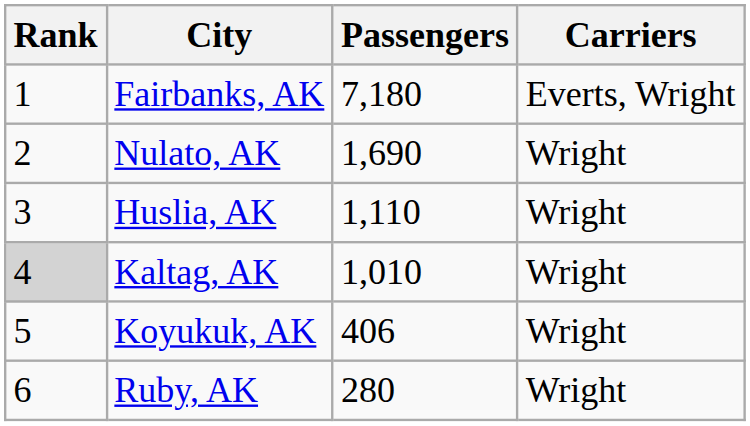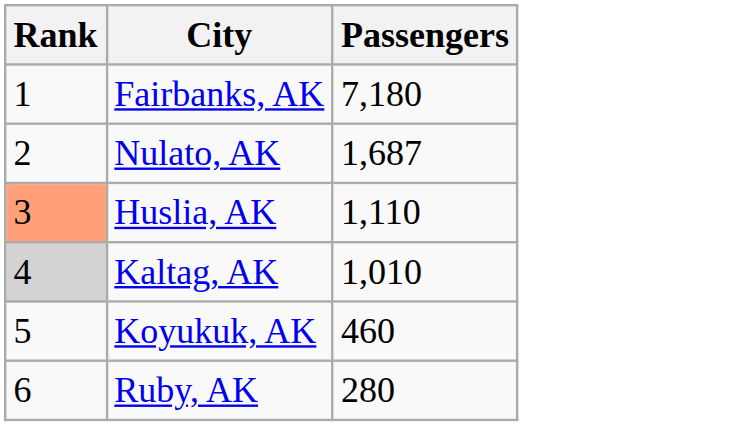- column: Carriers | Everts, Wright | Wright | Wright | Wright | Wright | Wright
Nulato, AK | Passengers: 1,690 -> 1,687
Huslia, AK | Rank: no background -> lightsalmon background
Koyukuk, AK | Passengers: 406 -> 460
